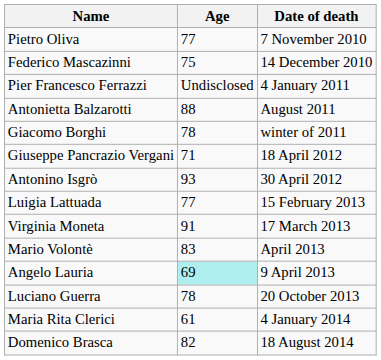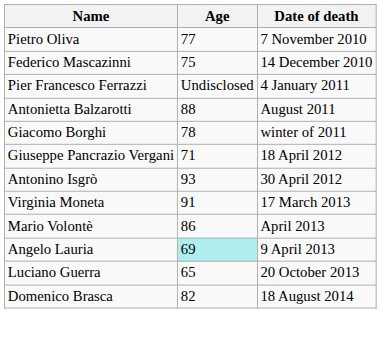- row: Luigia Lattuada | 77 | 15 February 2013
Mario Volontè | Age: 83 -> 86
Luciano Guerra | Age: 78 -> 65
- row: Maria Rita Clerici | 61 | 4 January 2014
